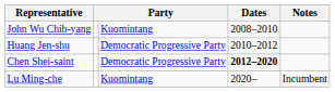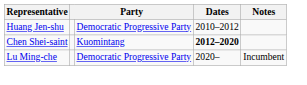- row: John Wu Chih-yang | Kuomintang | 2008–2010
Chen Shei-saint | column 3: Democratic Progressive Party -> Kuomintang
Lu Ming-che | column 3: Kuomintang -> Democratic Progressive Party
